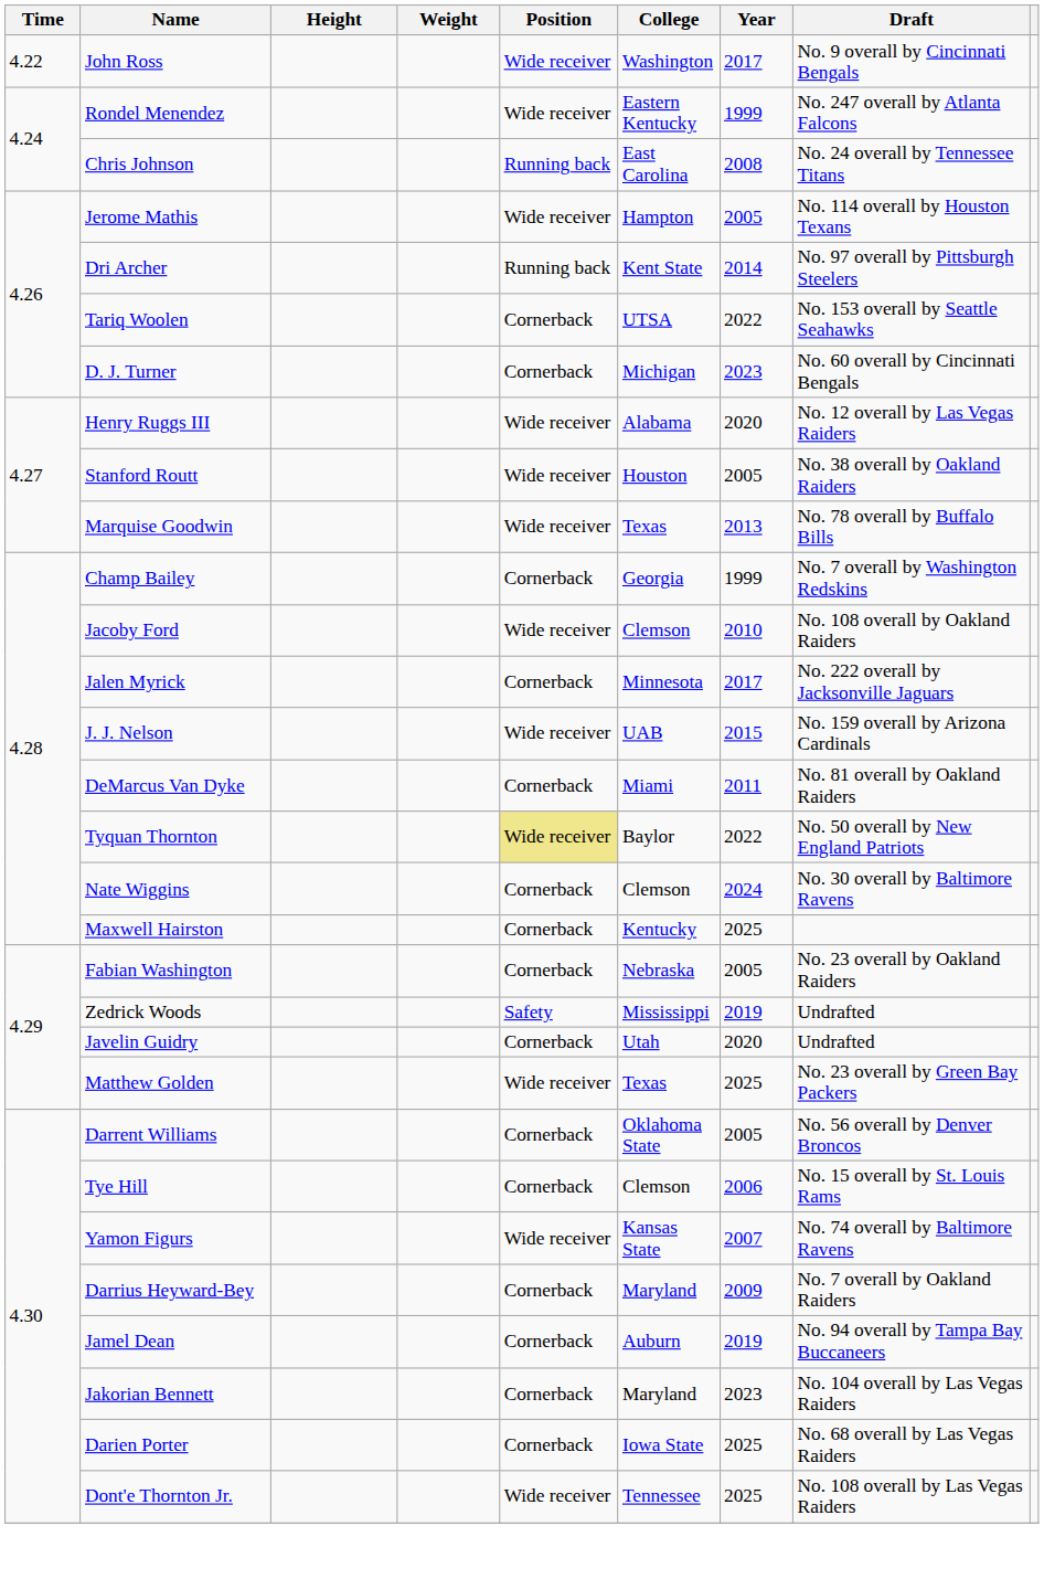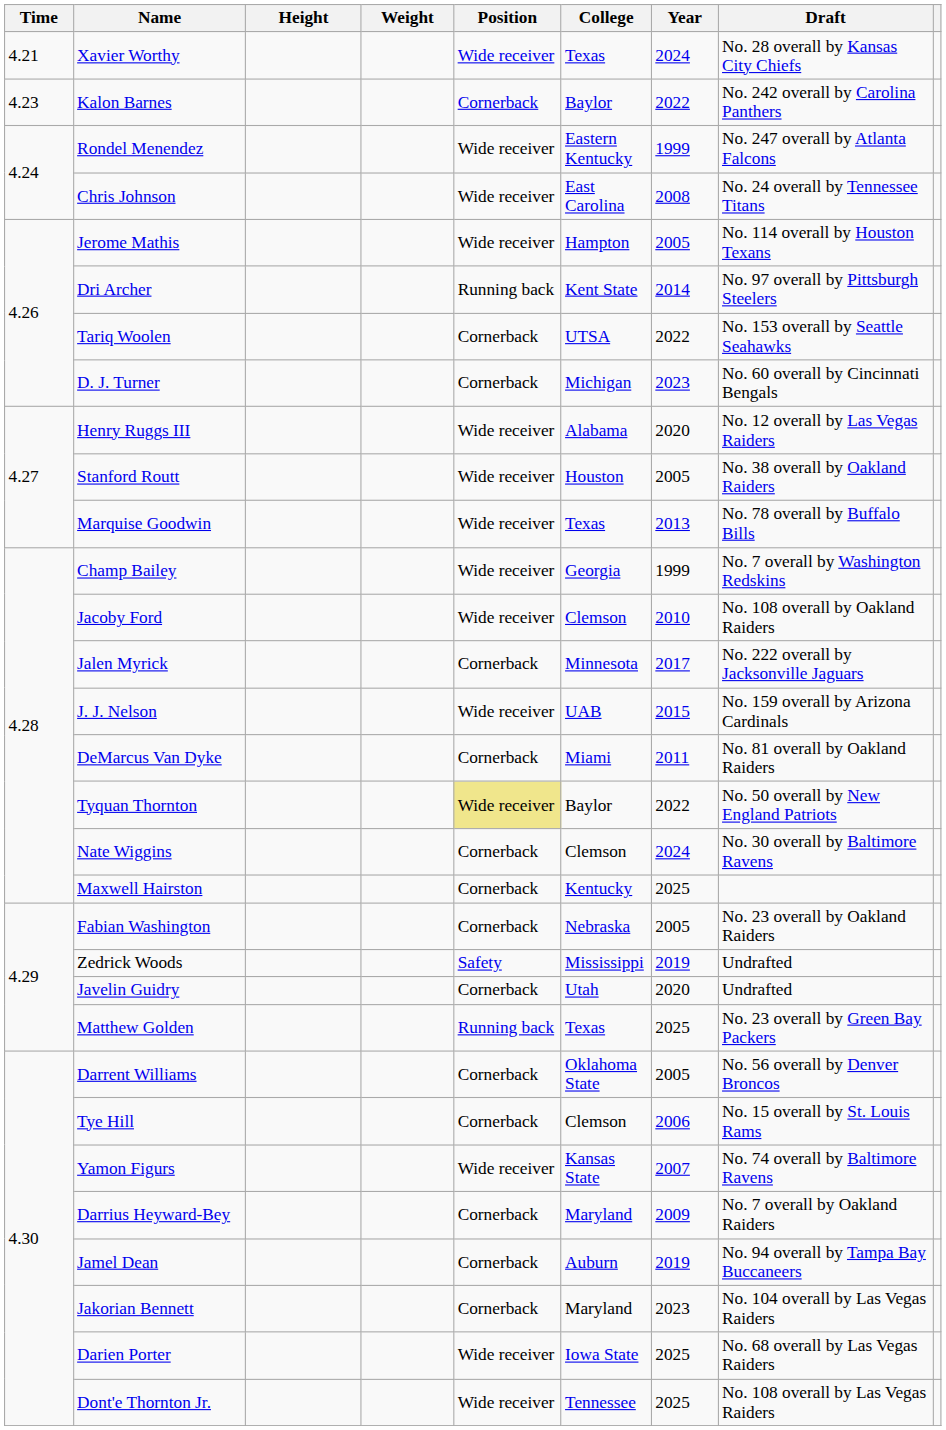+ row: 4.21 | Xavier Worthy | Wide receiver | Texas | 2024 | No. 28 overall by Kansas City Chiefs
- row: 4.22 | John Ross | Wide receiver | Washington | 2017 | No. 9 overall by Cincinnati Bengals
+ row: 4.23 | Kalon Barnes | Cornerback | Baylor | 2022 | No. 242 overall by Carolina Panthers
Chris Johnson | Position: Running back -> Wide receiver
Champ Bailey | Position: Cornerback -> Wide receiver
Matthew Golden | Position: Wide receiver -> Running back
Darien Porter | Position: Cornerback -> Wide receiver
